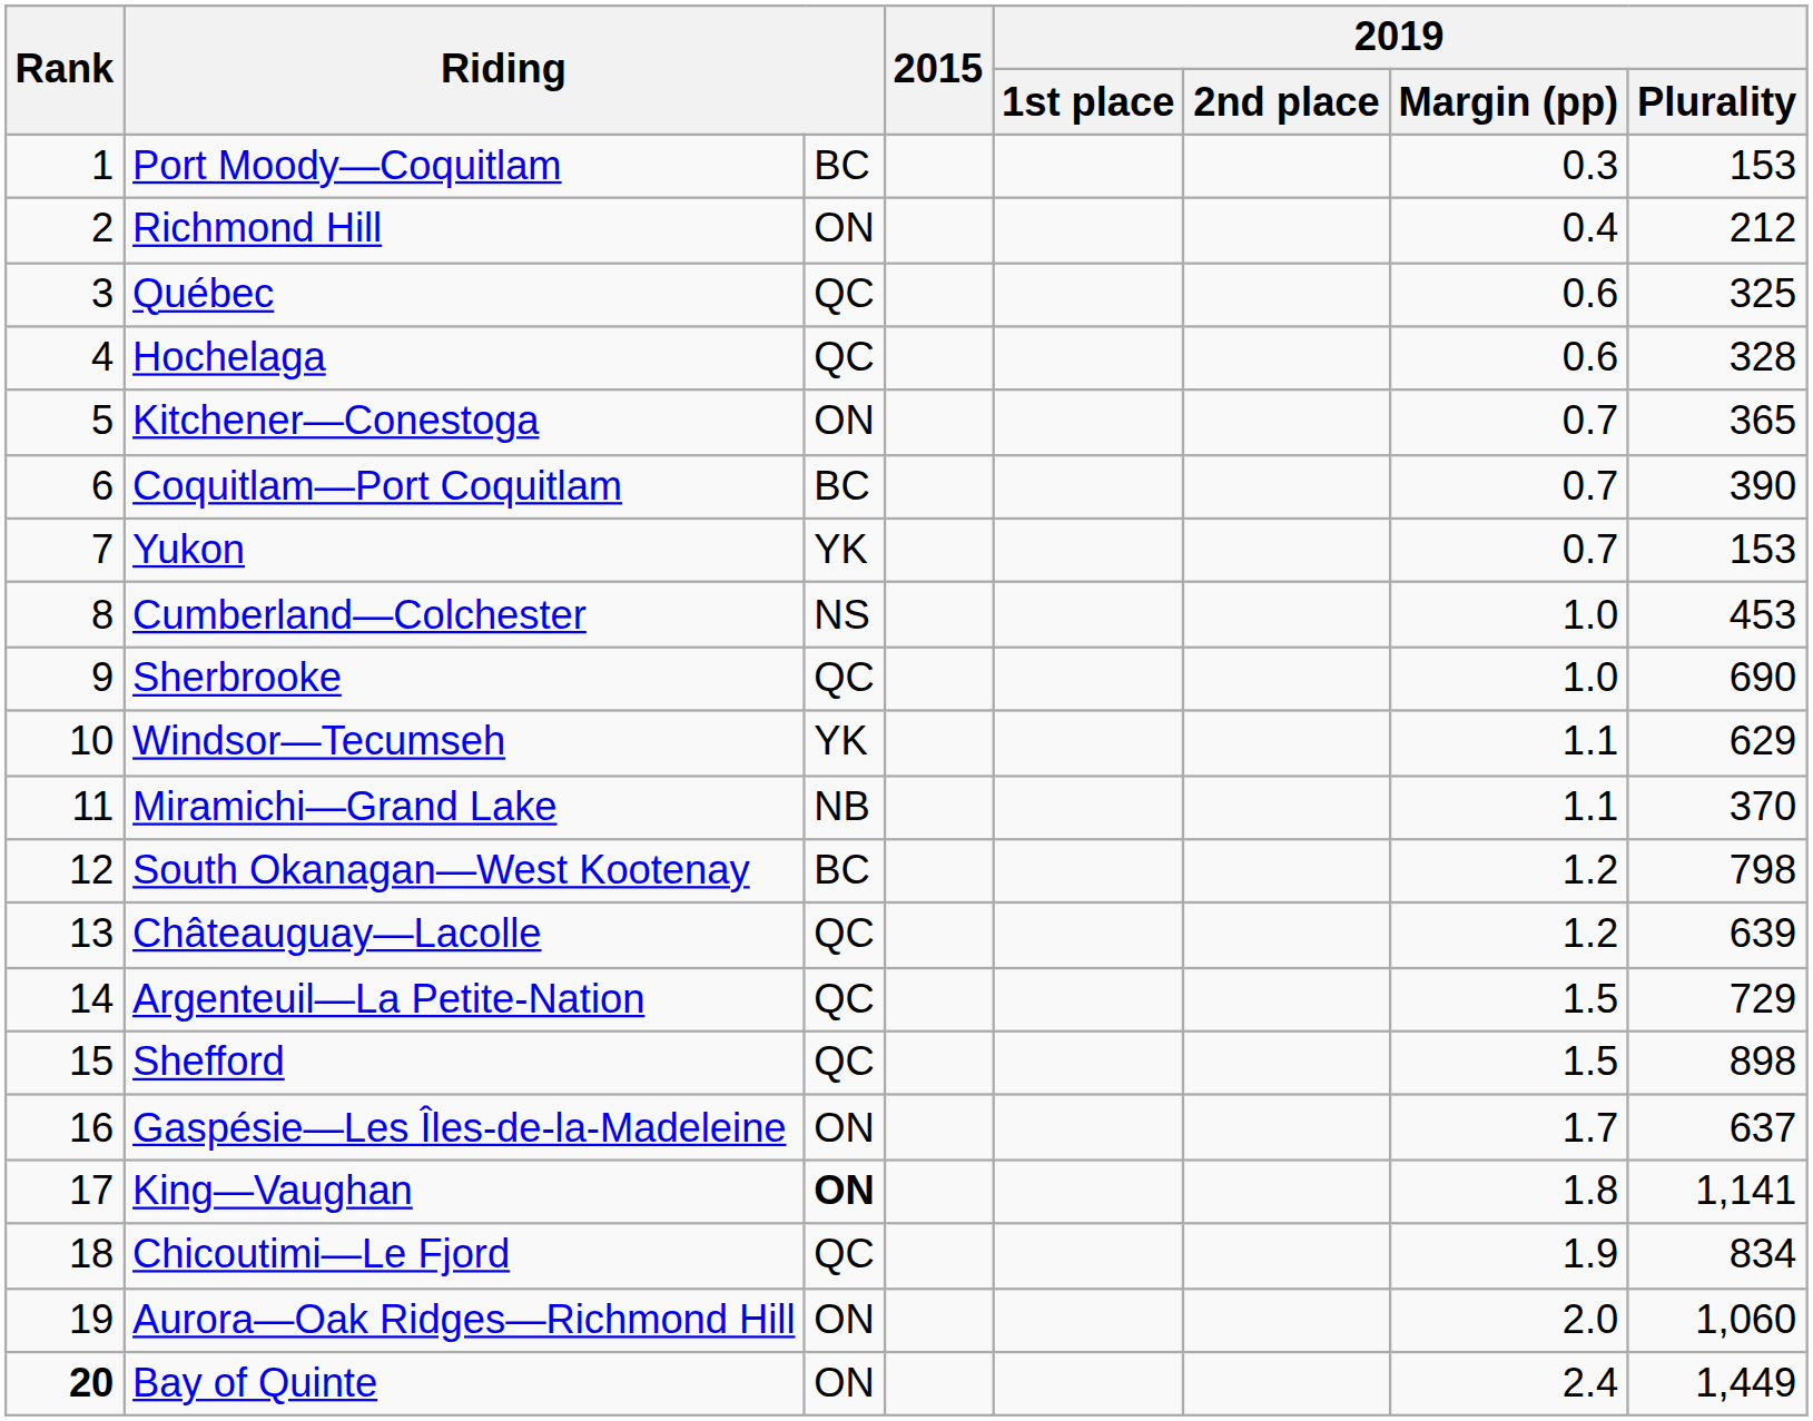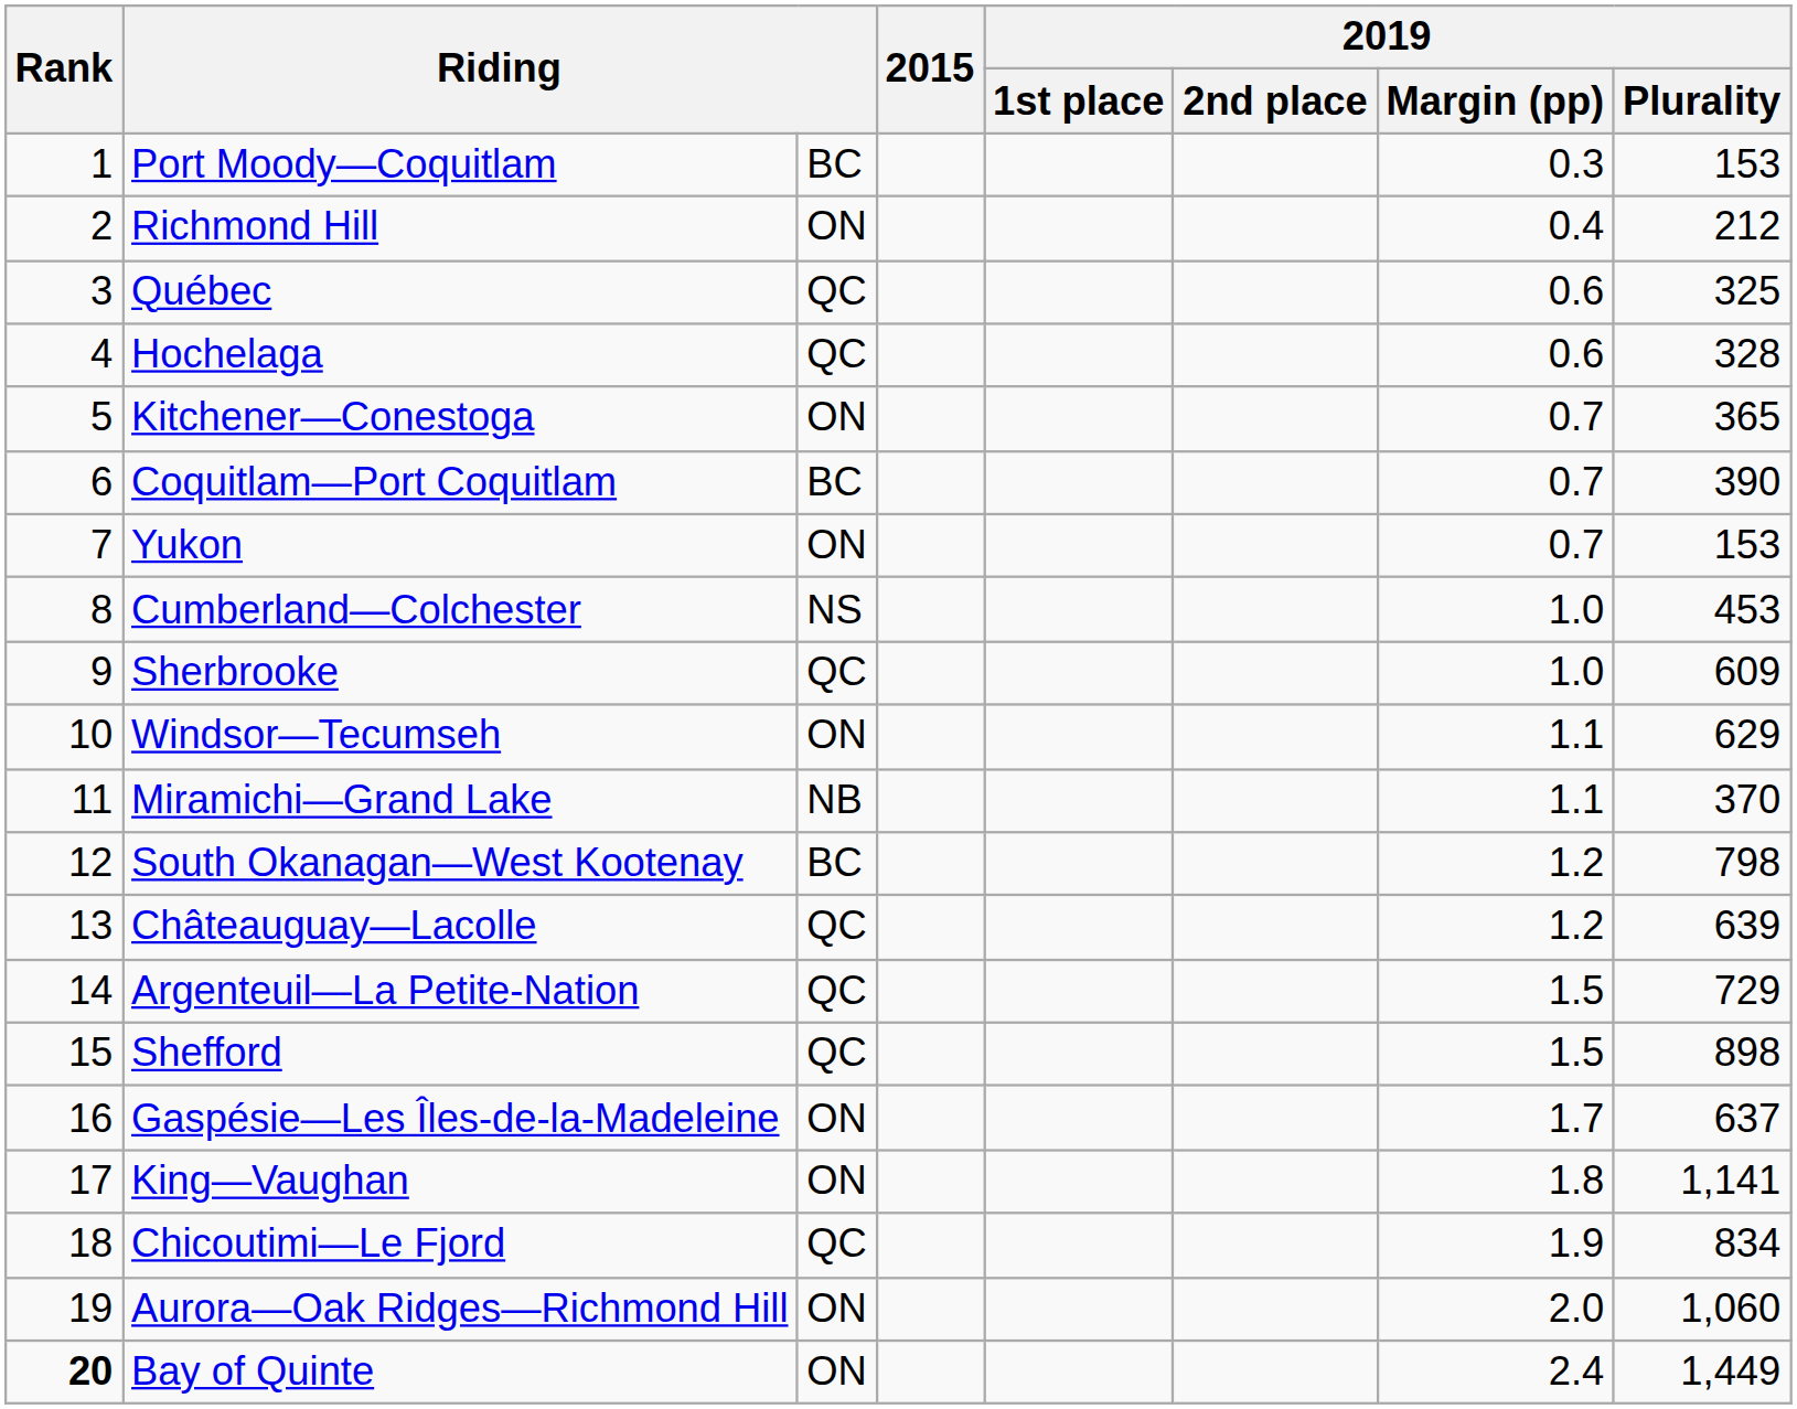Yukon | column 3: YK -> ON
Sherbrooke | 2019 / Plurality: 690 -> 609
Windsor—Tecumseh | column 3: YK -> ON
King—Vaughan | column 3: bold -> normal
